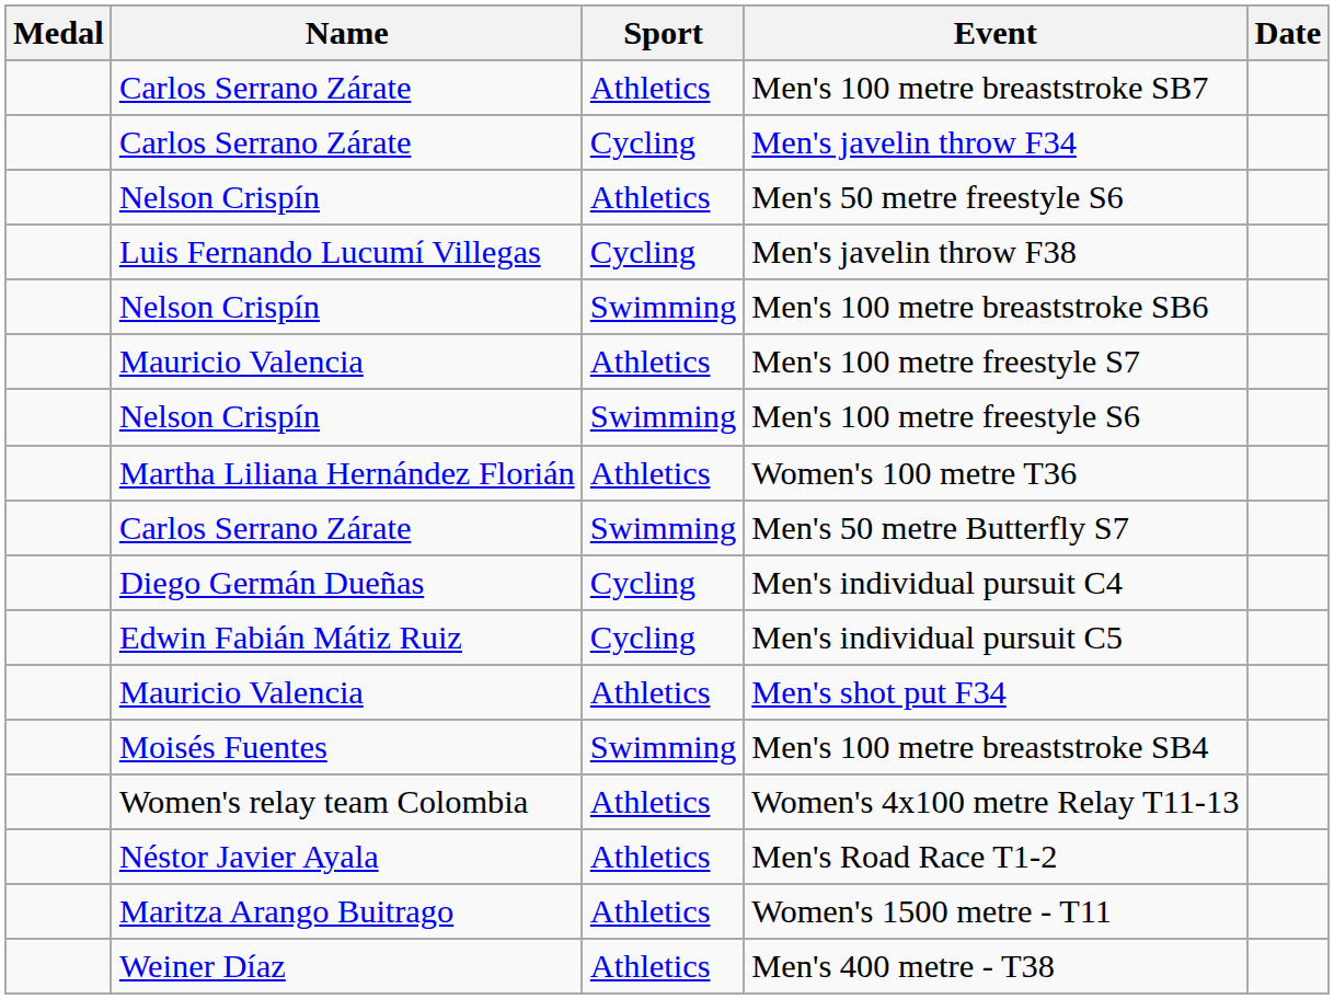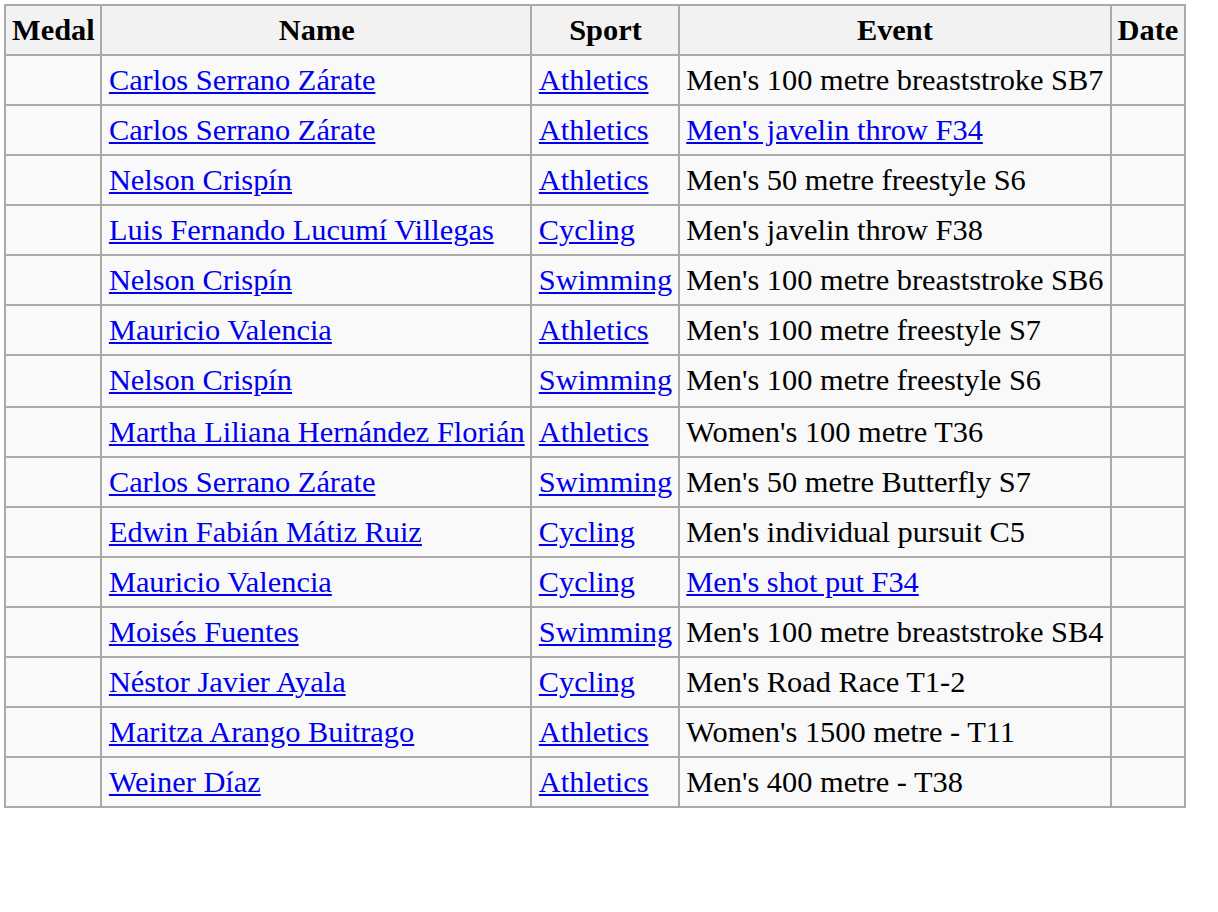Men's javelin throw F34 | Sport: Cycling -> Athletics
- row: Diego Germán Dueñas | Cycling | Men's individual pursuit C4
Men's shot put F34 | Sport: Athletics -> Cycling
- row: Women's relay team Colombia | Athletics | Women's 4x100 metre Relay T11-13
Men's Road Race T1-2 | Sport: Athletics -> Cycling
